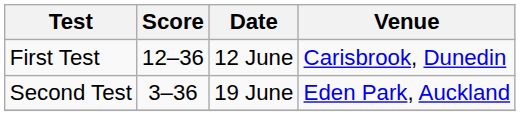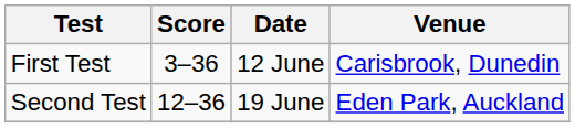First Test | Score: 12–36 -> 3–36
Second Test | Score: 3–36 -> 12–36
